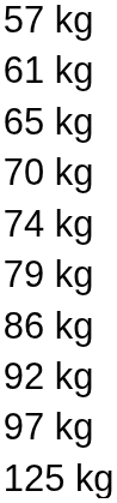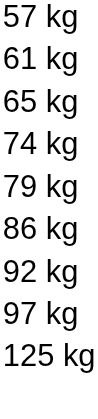- row: 70 kg
